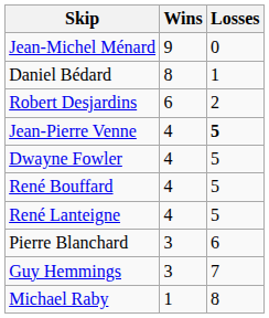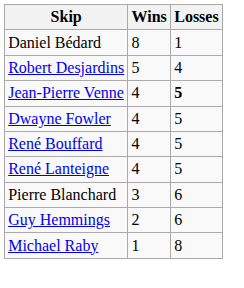- row: Jean-Michel Ménard | 9 | 0
Robert Desjardins | Wins: 6 -> 5
Robert Desjardins | Losses: 2 -> 4
Guy Hemmings | Wins: 3 -> 2
Guy Hemmings | Losses: 7 -> 6
